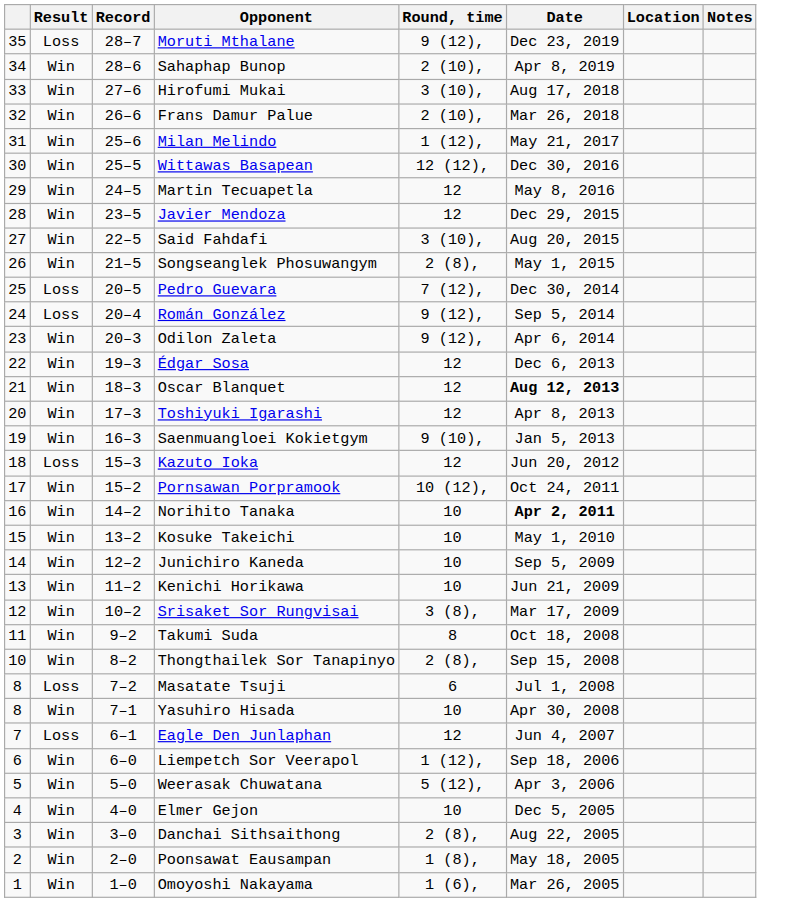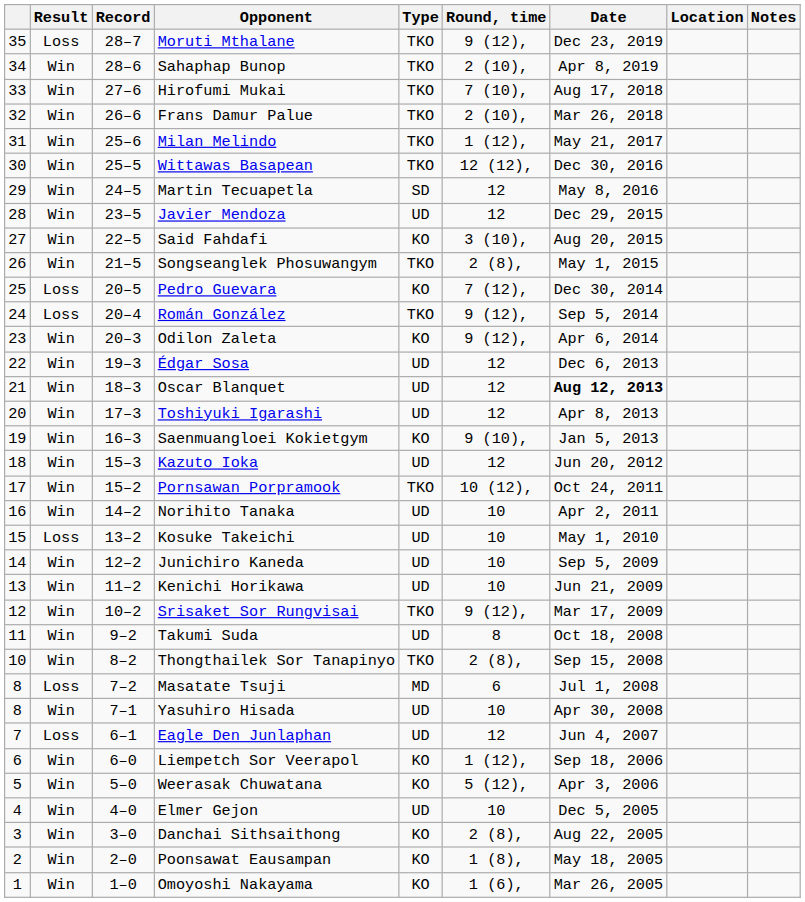+ column: Type | TKO | TKO | TKO | TKO | TKO | TKO | SD | UD | KO | TKO | KO | TKO | KO | UD | UD | UD | KO | UD | TKO | UD | UD | UD | UD | TKO | UD | TKO | MD | UD | UD | KO | KO | UD | KO | KO | KO
Hirofumi Mukai | Round, time: 3 (10), -> 7 (10),
Kazuto Ioka | Result: Loss -> Win
Norihito Tanaka | Date: bold -> normal
Kosuke Takeichi | Result: Win -> Loss
Srisaket Sor Rungvisai | Round, time: 3 (8), -> 9 (12),
